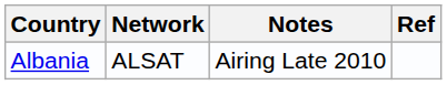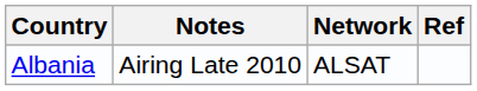columns swapped: Network <-> Notes
